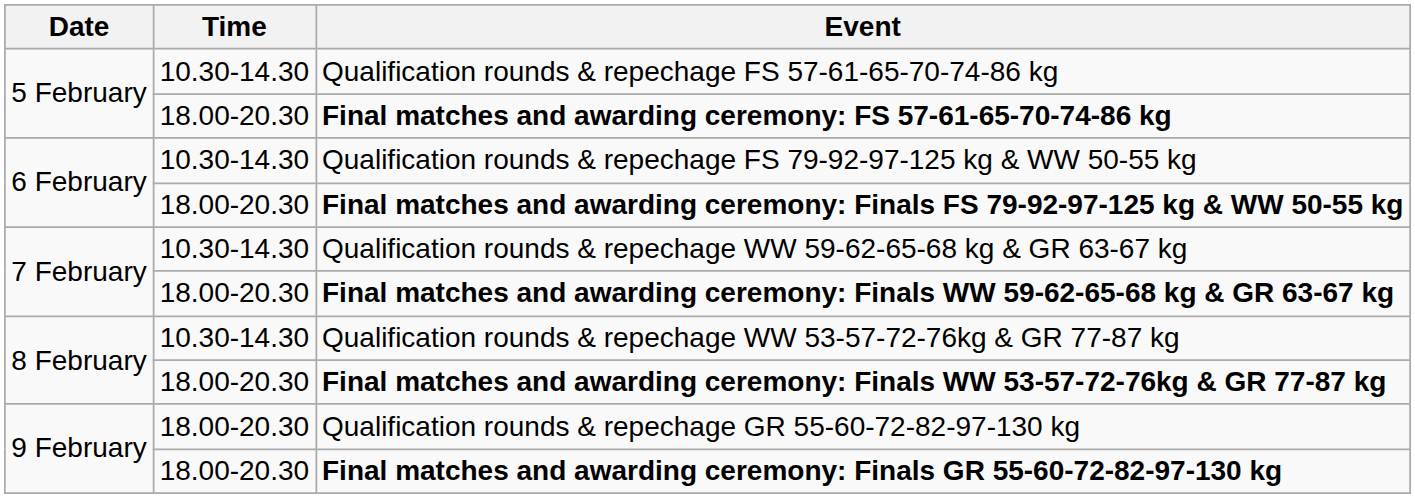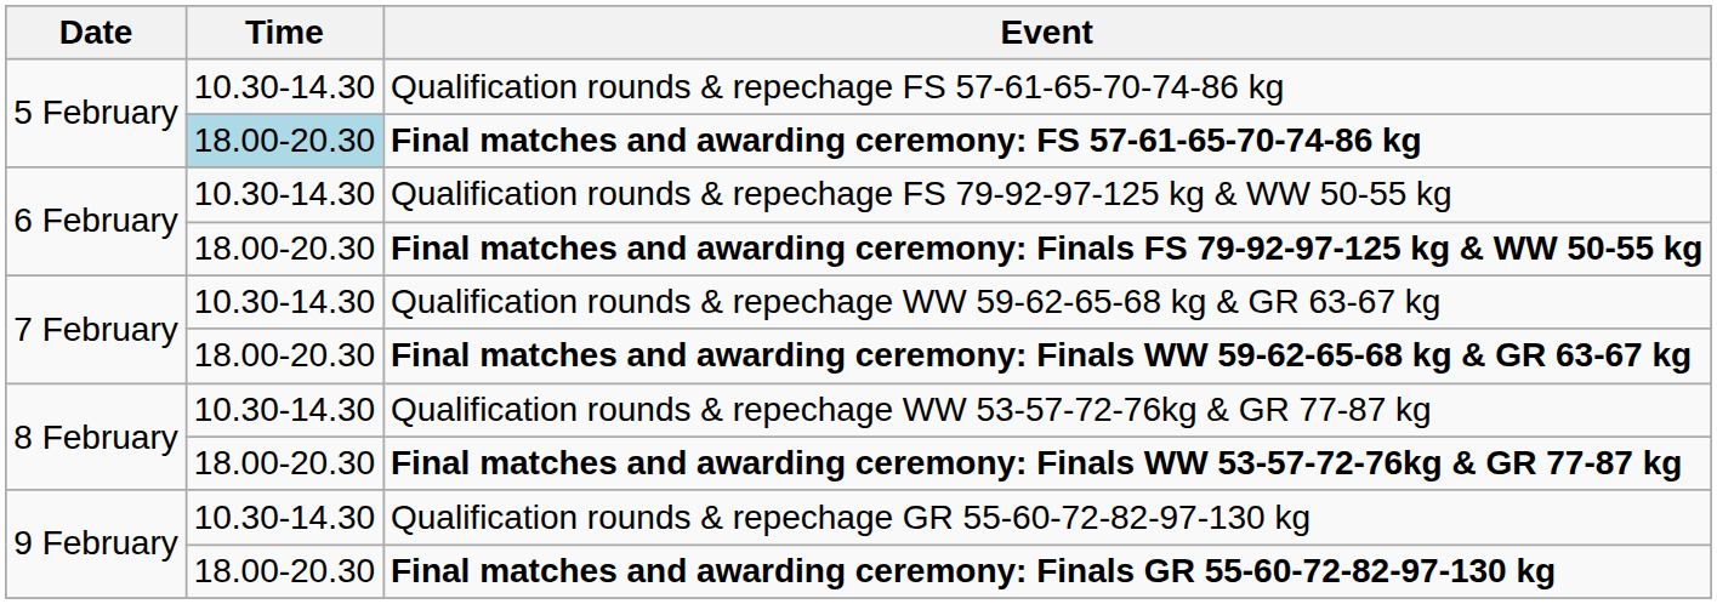Final matches and awarding ceremony: FS 57-61-65-70-74-86 kg | Time: no background -> lightblue background
Qualification rounds & repechage GR 55-60-72-82-97-130 kg | Time: 18.00-20.30 -> 10.30-14.30
